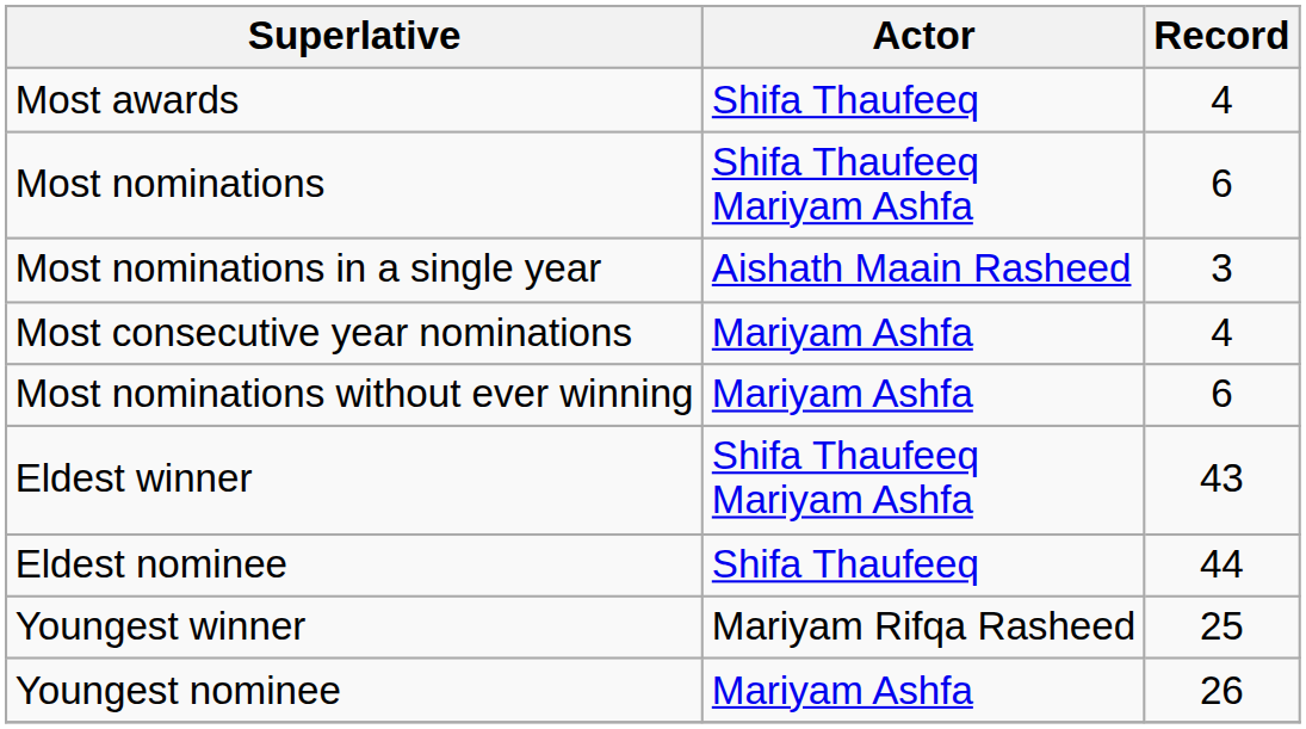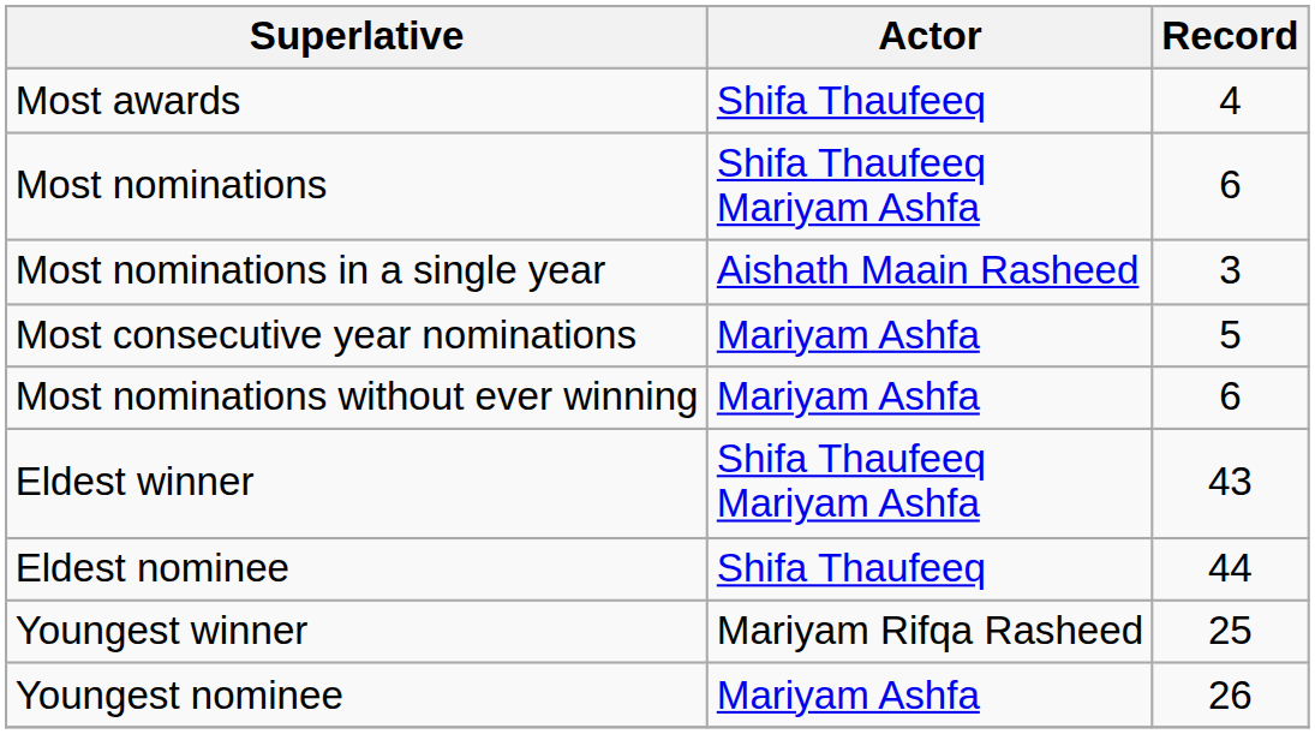Most consecutive year nominations | Record: 4 -> 5
